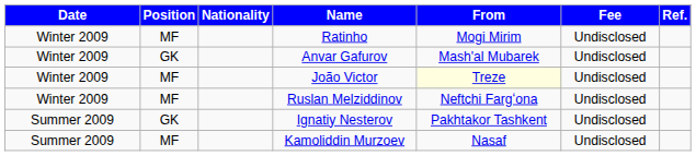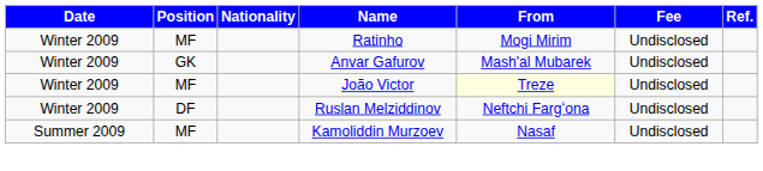Ruslan Melziddinov | Position: MF -> DF
- row: Summer 2009 | GK | Ignatiy Nesterov | Pakhtakor Tashkent | Undisclosed
